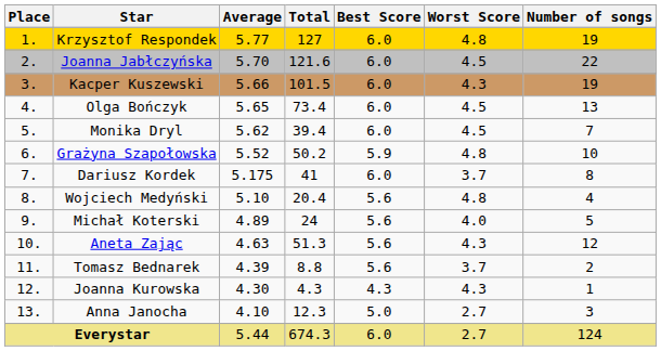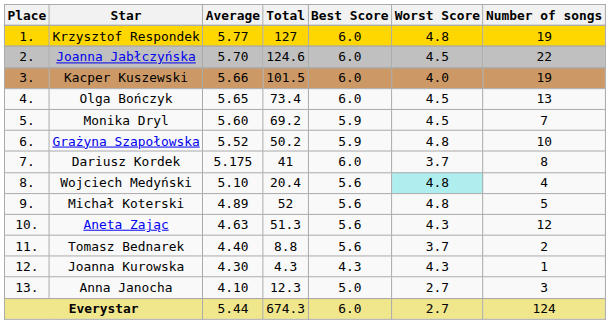Joanna Jabłczyńska | Total: 121.6 -> 124.6
Kacper Kuszewski | Worst Score: 4.3 -> 4.0
Monika Dryl | Average: 5.62 -> 5.60
Monika Dryl | Total: 39.4 -> 69.2
Monika Dryl | Best Score: 6.0 -> 5.9
Wojciech Medyński | Worst Score: no background -> paleturquoise background
Michał Koterski | Total: 24 -> 52
Michał Koterski | Worst Score: 4.0 -> 4.8
Tomasz Bednarek | Average: 4.39 -> 4.40
